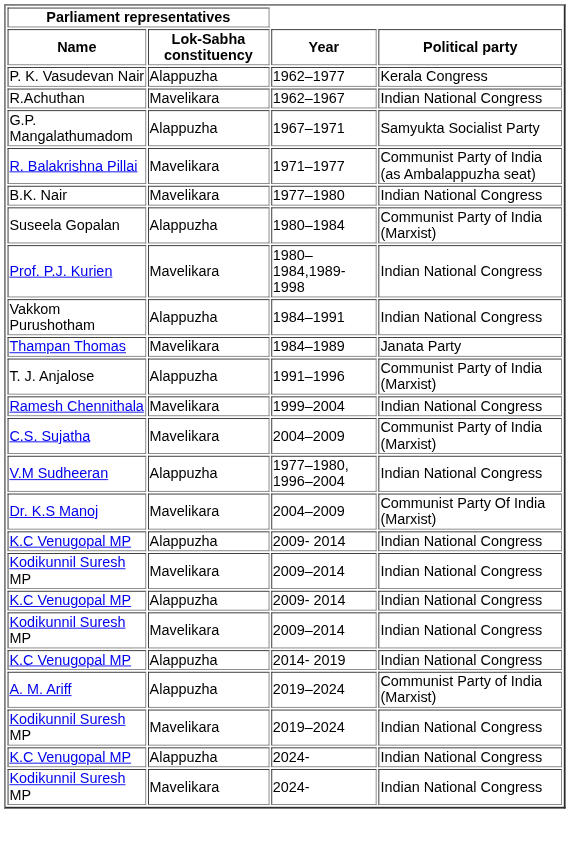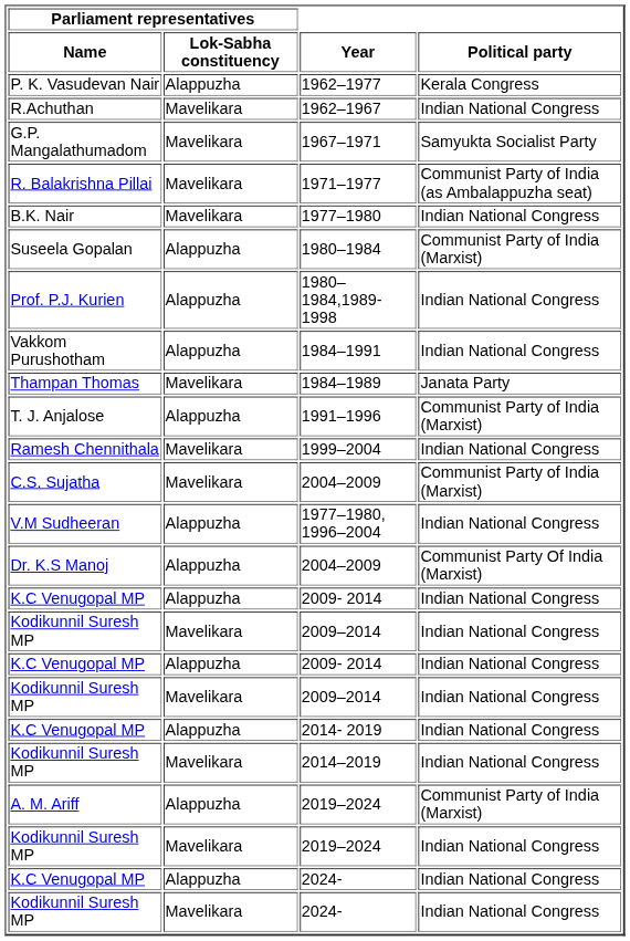1967–1971 | Parliament representatives / Lok-Sabha constituency: Alappuzha -> Mavelikara
1980–1984,1989-1998 | Parliament representatives / Lok-Sabha constituency: Mavelikara -> Alappuzha
Dr. K.S Manoj / 2004–2009 | Parliament representatives / Lok-Sabha constituency: Mavelikara -> Alappuzha
+ row: Kodikunnil Suresh MP | Mavelikara | 2014–2019 | Indian National Congress
